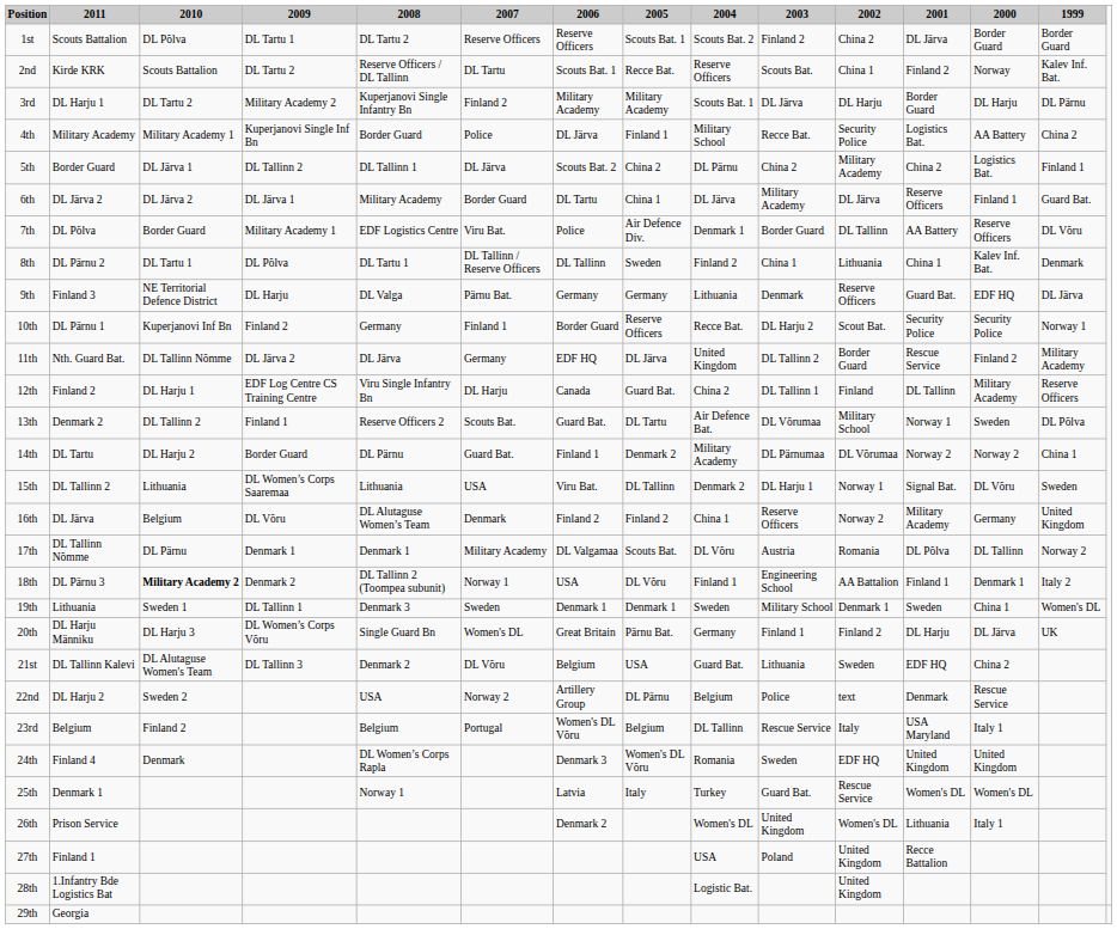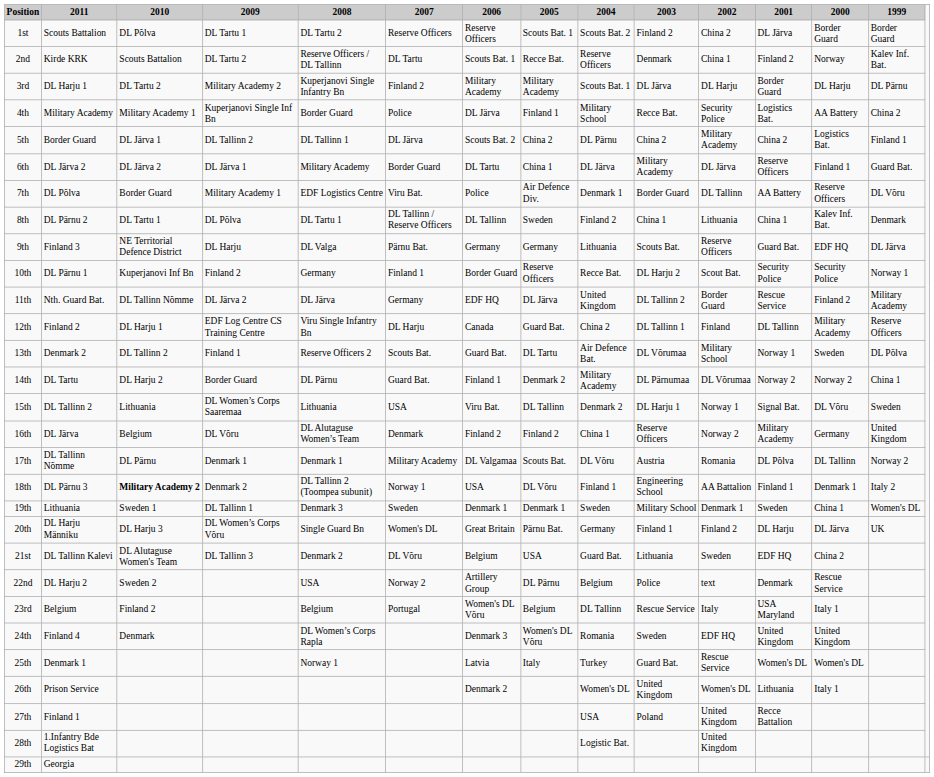2nd | 2003: Scouts Bat. -> Denmark
9th | 2003: Denmark -> Scouts Bat.
